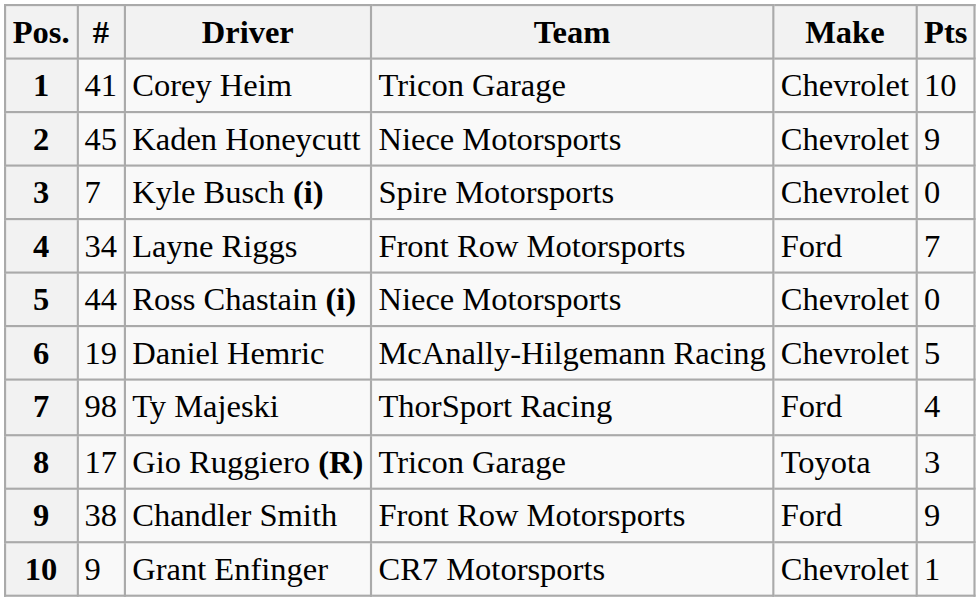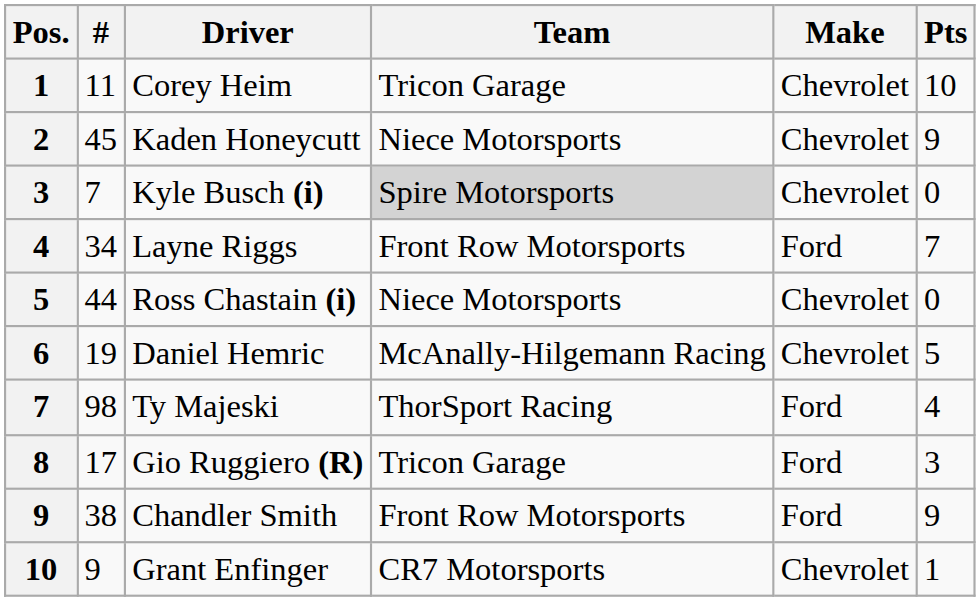Corey Heim | #: 41 -> 11
Kyle Busch (i) | Team: no background -> lightgrey background
Gio Ruggiero (R) | Make: Toyota -> Ford
